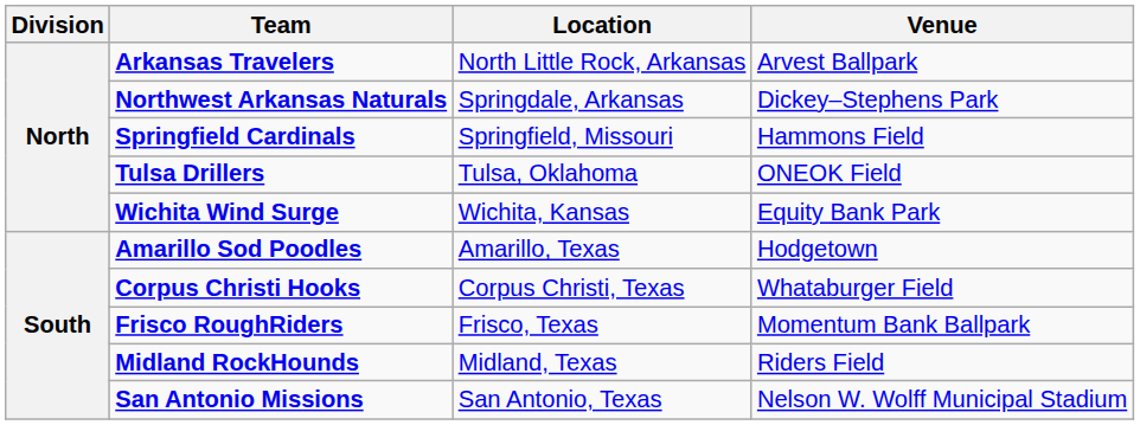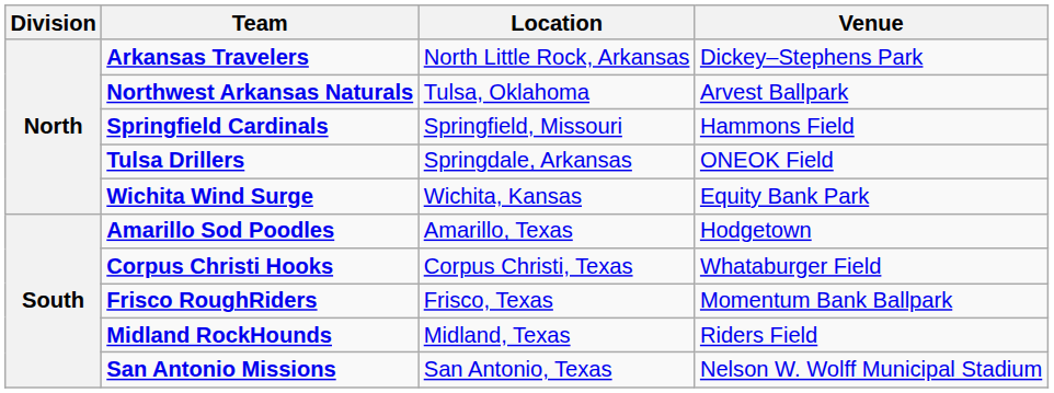Arkansas Travelers | Venue: Arvest Ballpark -> Dickey–Stephens Park
Northwest Arkansas Naturals | Location: Springdale, Arkansas -> Tulsa, Oklahoma
Northwest Arkansas Naturals | Venue: Dickey–Stephens Park -> Arvest Ballpark
Tulsa Drillers | Location: Tulsa, Oklahoma -> Springdale, Arkansas
